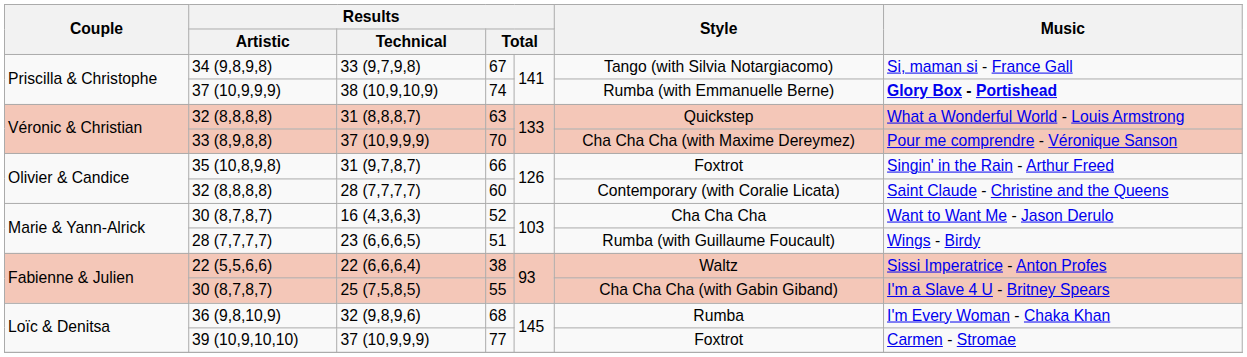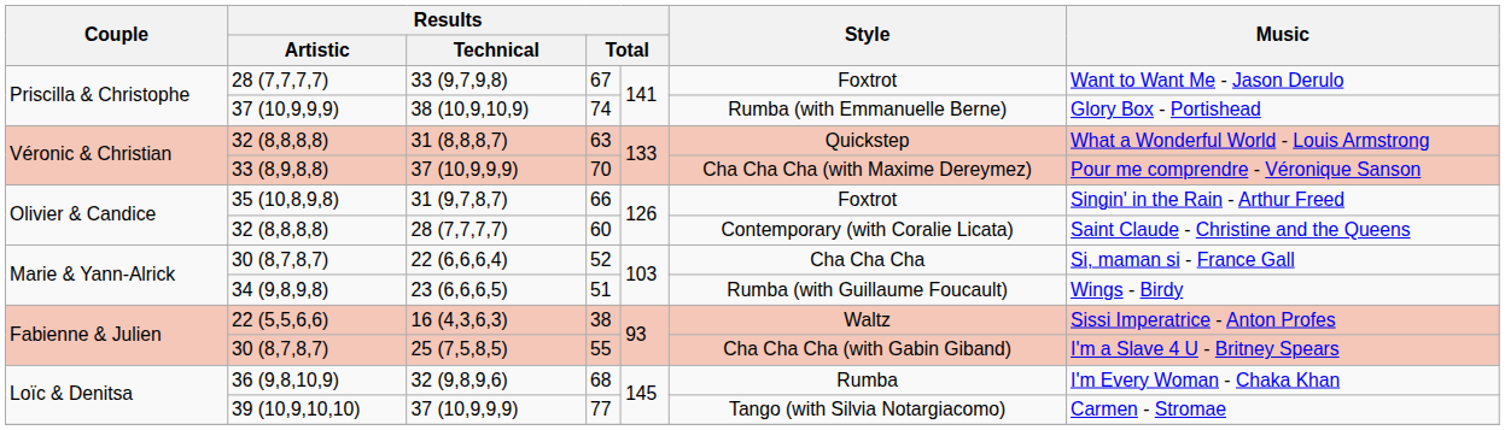67 | Results / Artistic: 34 (9,8,9,8) -> 28 (7,7,7,7)
67 | Style: Tango (with Silvia Notargiacomo) -> Foxtrot
67 | Music: Si, maman si - France Gall -> Want to Want Me - Jason Derulo
74 | Music: bold -> normal
52 | Results / Technical: 16 (4,3,6,3) -> 22 (6,6,6,4)
52 | Music: Want to Want Me - Jason Derulo -> Si, maman si - France Gall
51 | Results / Artistic: 28 (7,7,7,7) -> 34 (9,8,9,8)
38 | Results / Technical: 22 (6,6,6,4) -> 16 (4,3,6,3)
77 | Style: Foxtrot -> Tango (with Silvia Notargiacomo)
